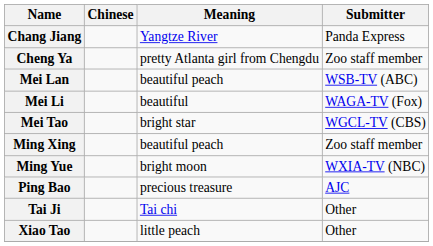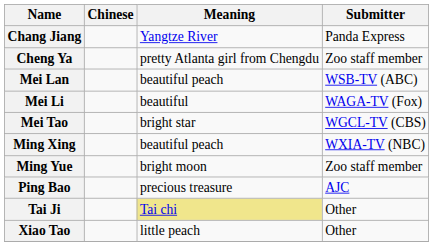Ming Xing | Submitter: Zoo staff member -> WXIA-TV (NBC)
Ming Yue | Submitter: WXIA-TV (NBC) -> Zoo staff member
Tai Ji | Meaning: no background -> khaki background
